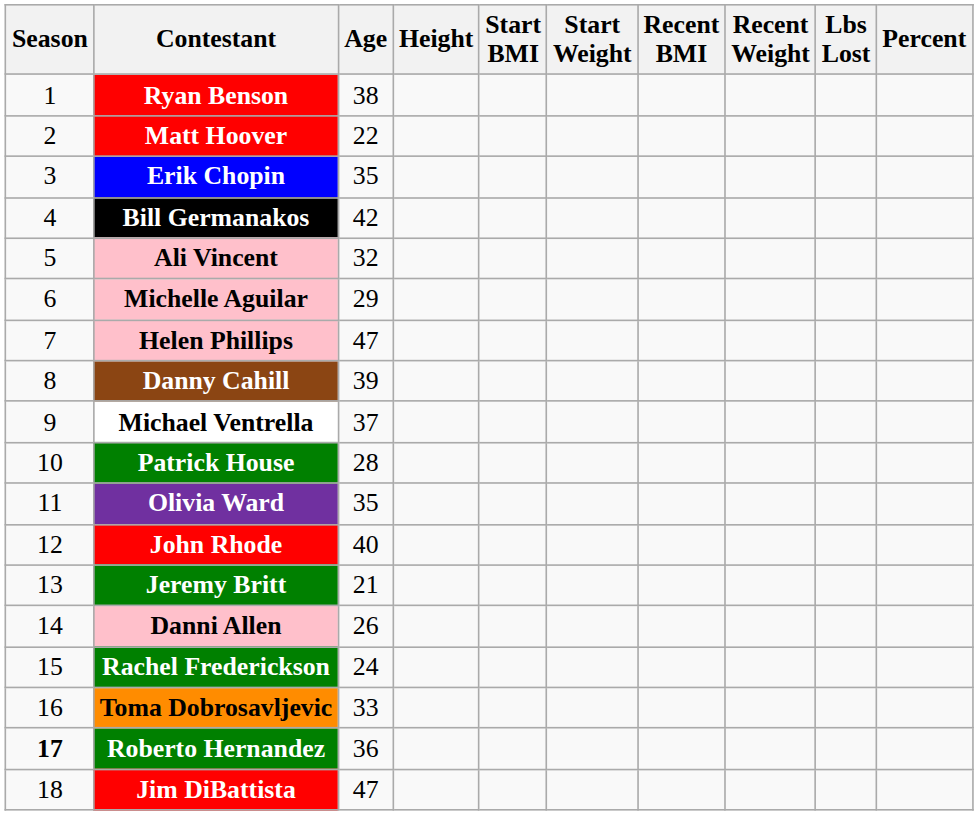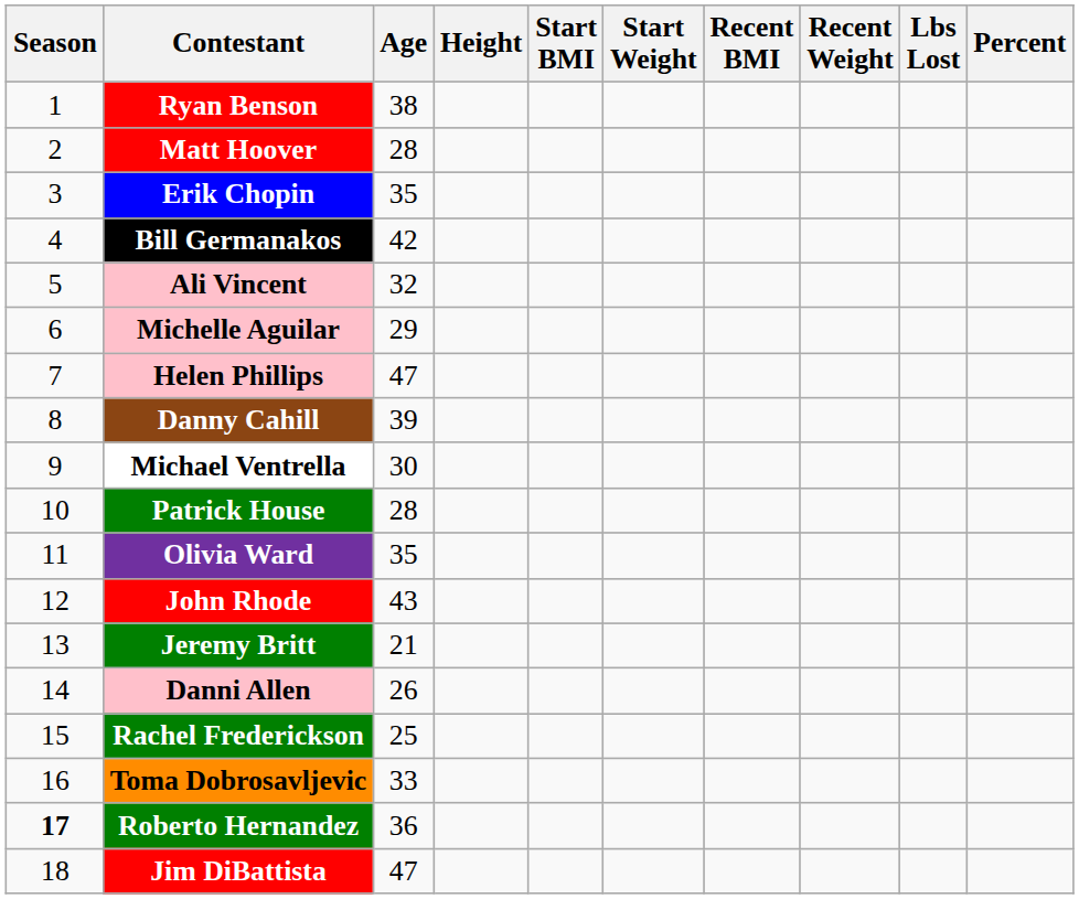Matt Hoover | Age: 22 -> 28
Michael Ventrella | Age: 37 -> 30
John Rhode | Age: 40 -> 43
Rachel Frederickson | Age: 24 -> 25
